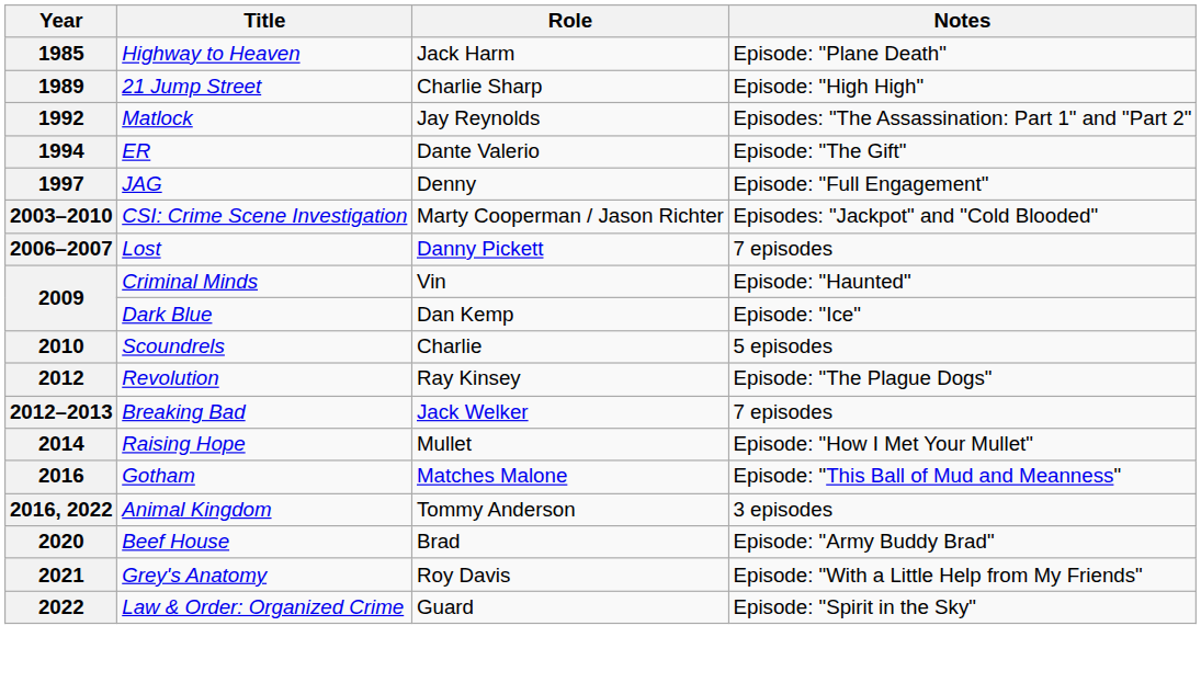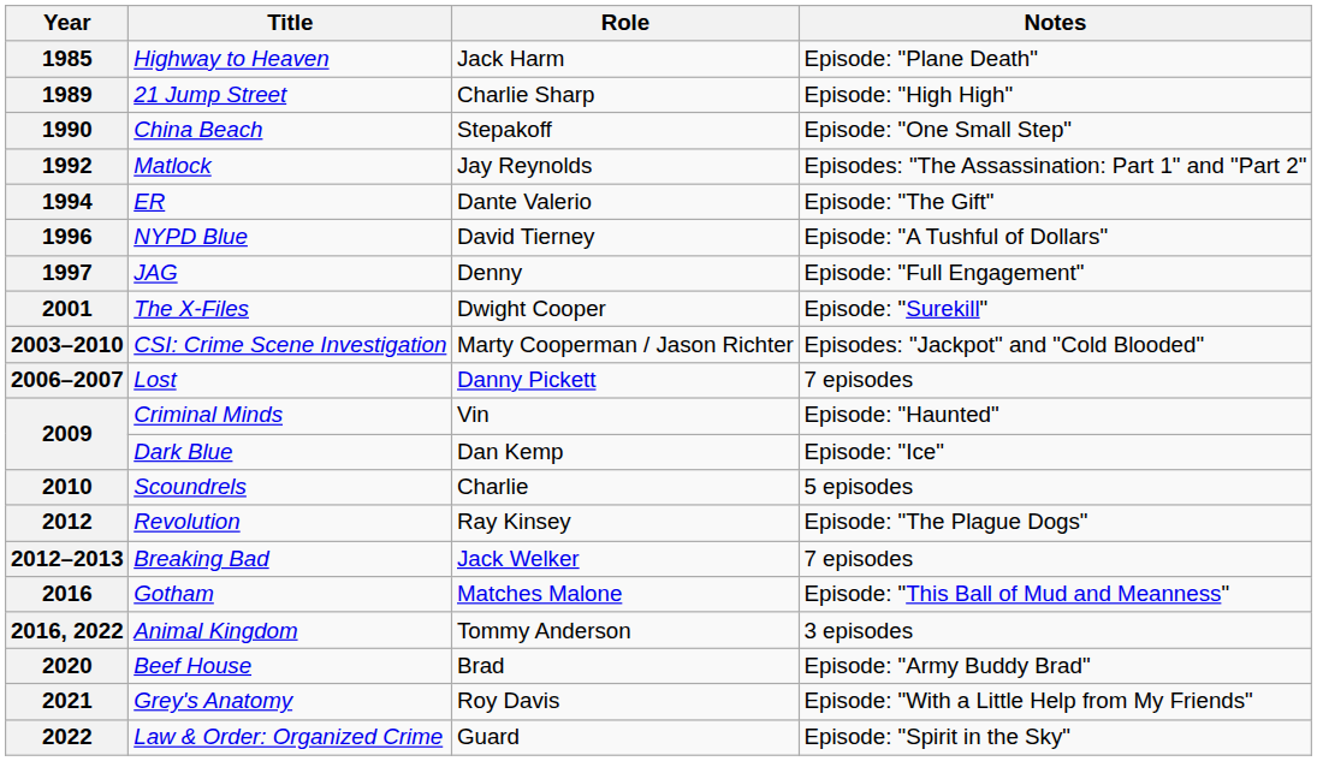+ row: 1990 | China Beach | Stepakoff | Episode: "One Small Step"
+ row: 1996 | NYPD Blue | David Tierney | Episode: "A Tushful of Dollars"
+ row: 2001 | The X-Files | Dwight Cooper | Episode: "Surekill"
- row: 2014 | Raising Hope | Mullet | Episode: "How I Met Your Mullet"
